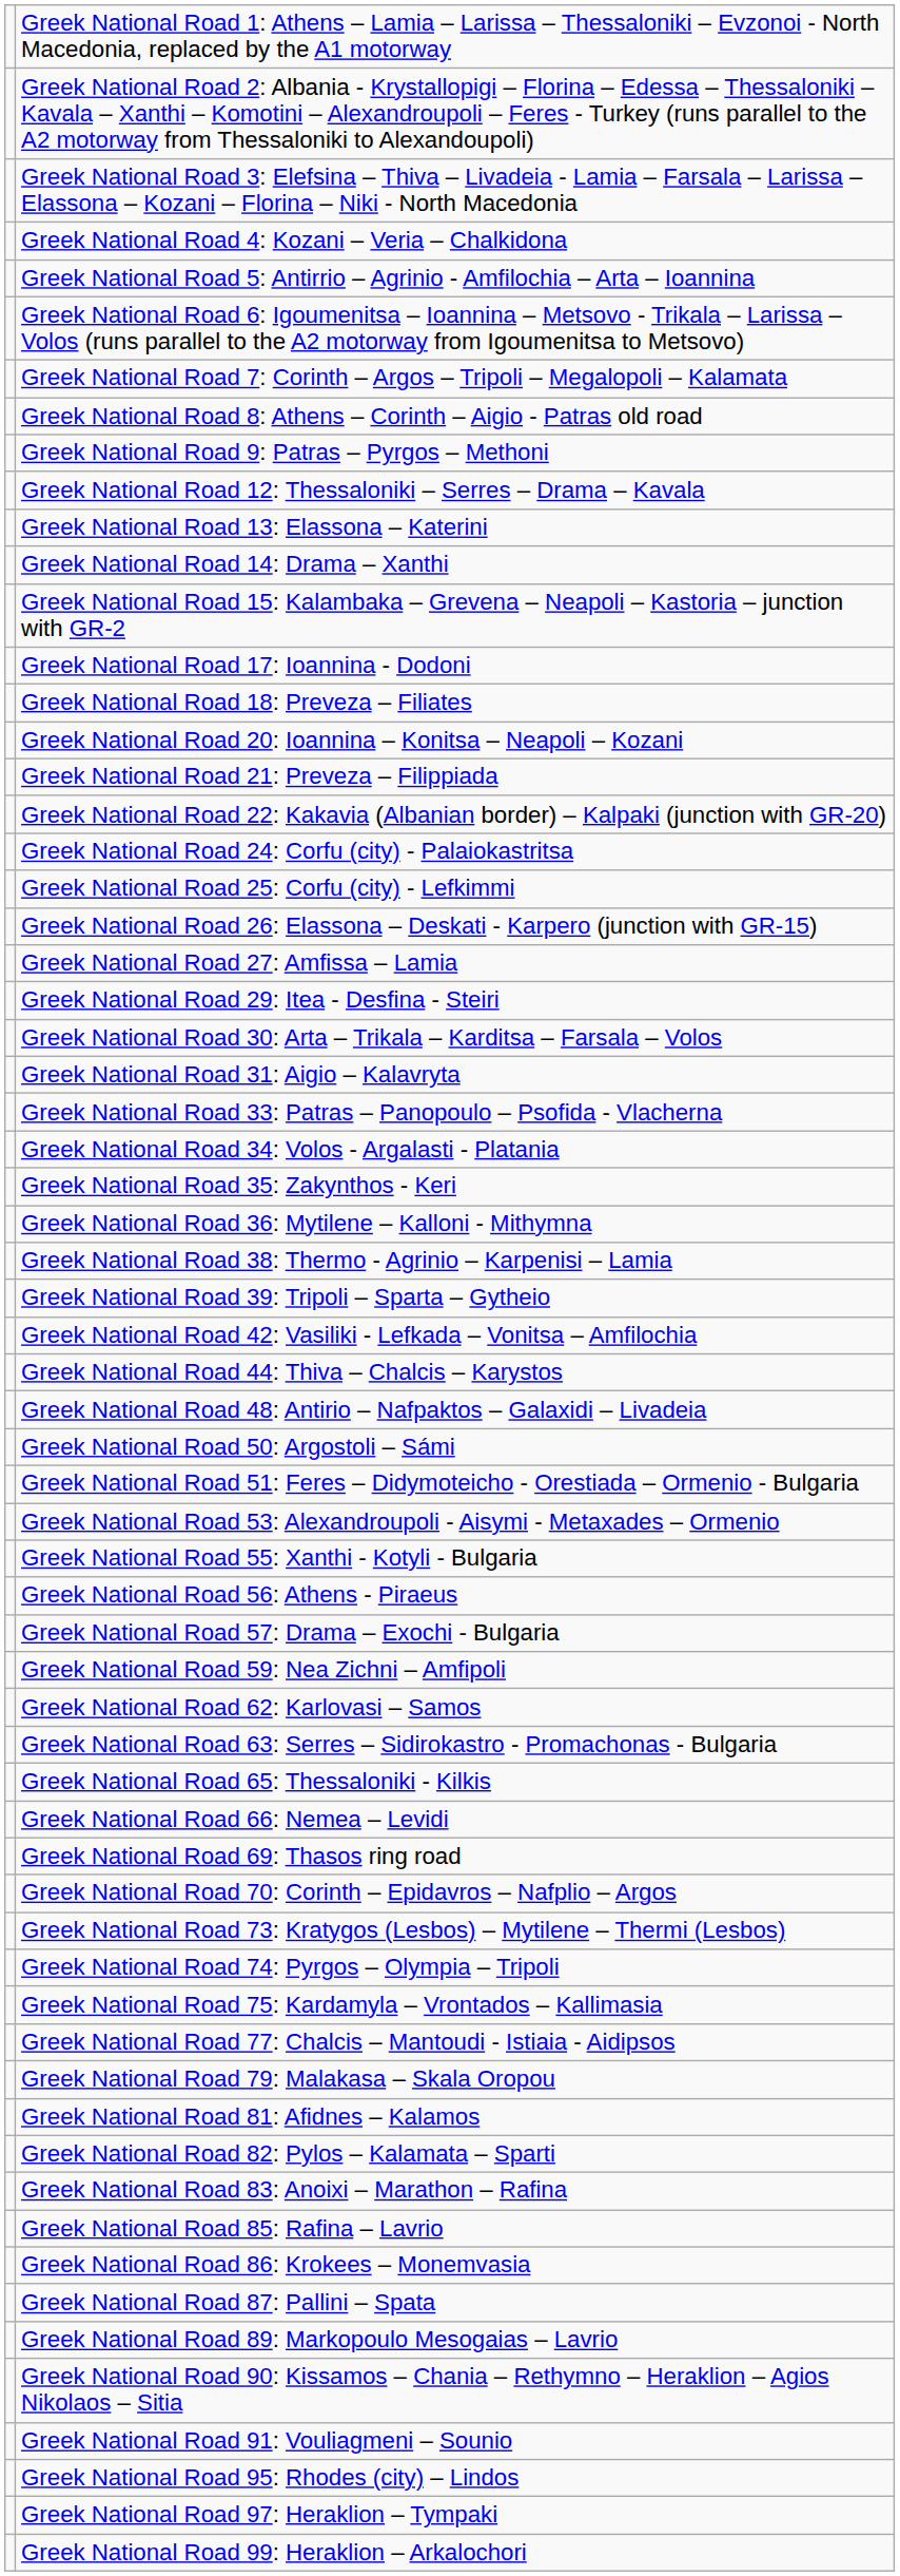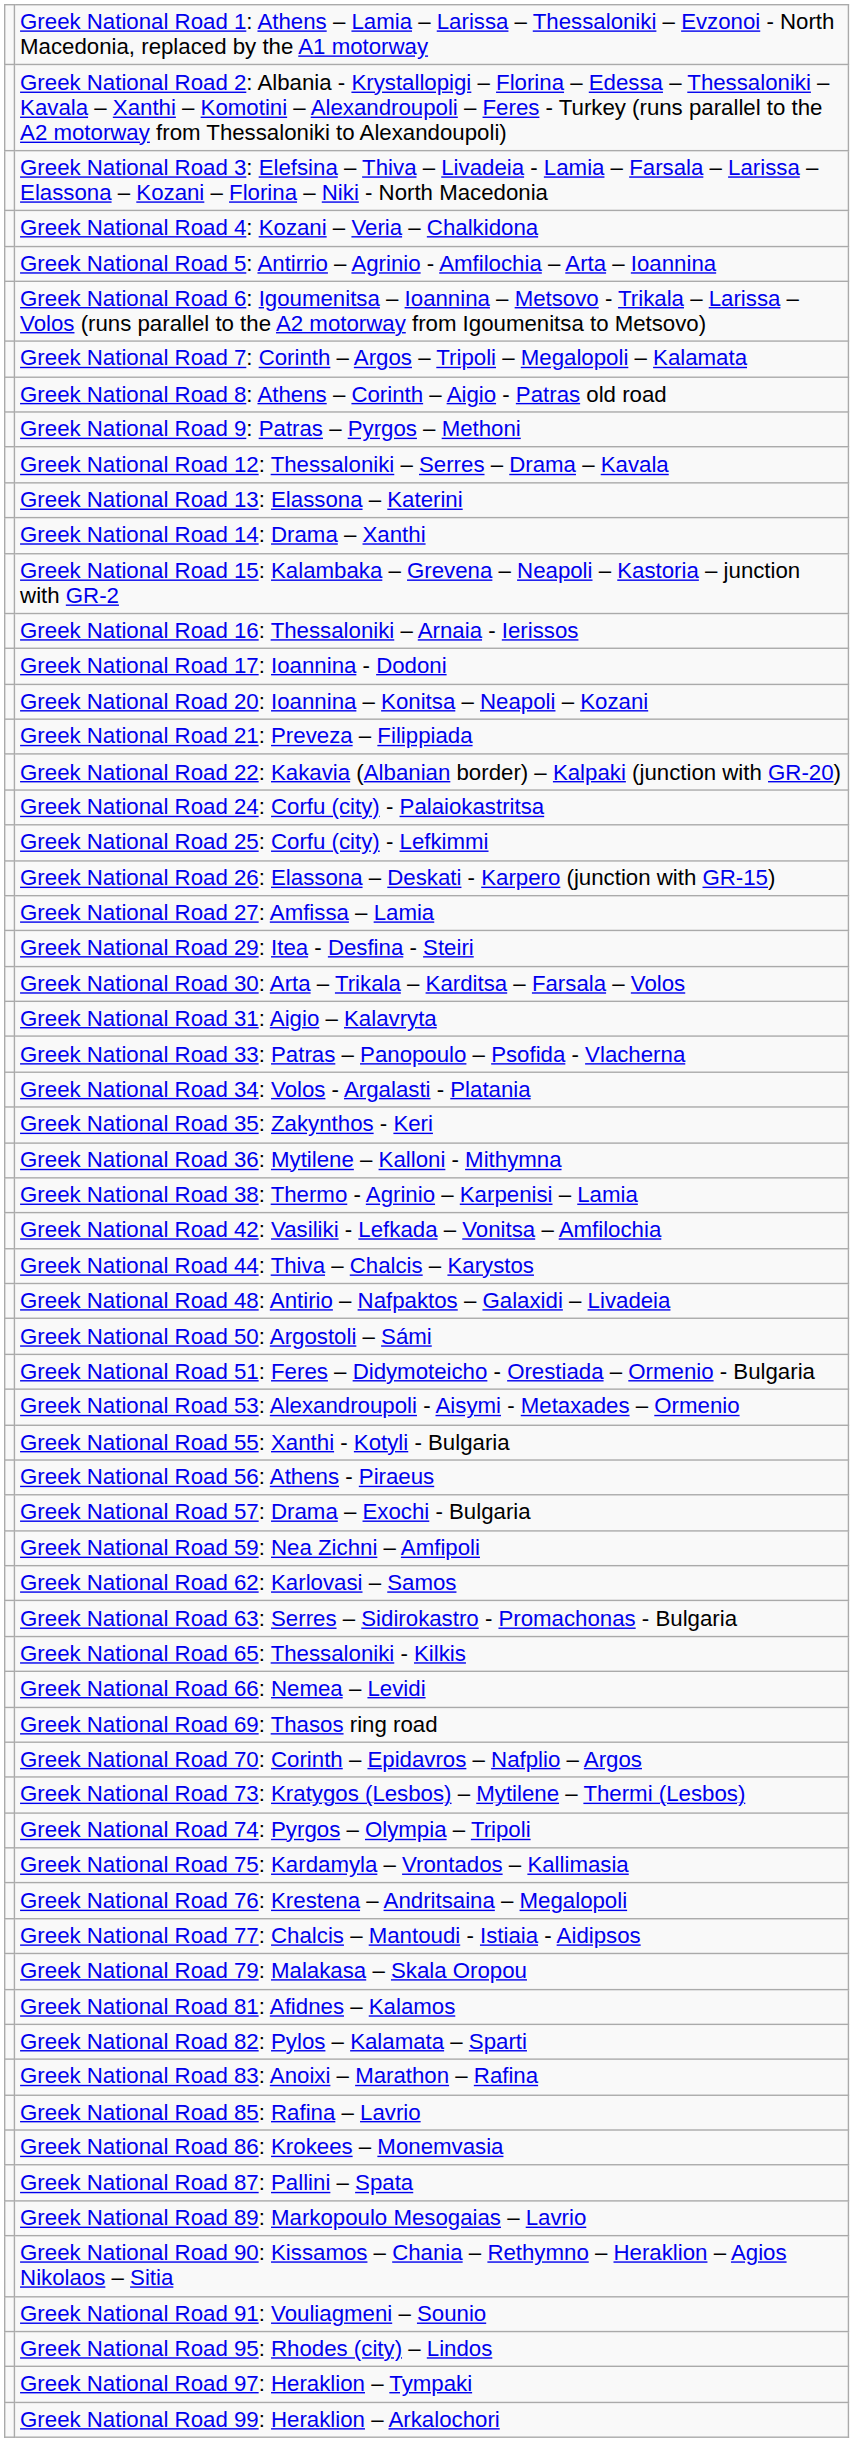+ row: Greek National Road 16: Thessaloniki – Arnaia - Ierissos
- row: Greek National Road 18: Preveza – Filiates
- row: Greek National Road 39: Tripoli – Sparta – Gytheio
+ row: Greek National Road 76: Krestena – Andritsaina – Megalopoli
